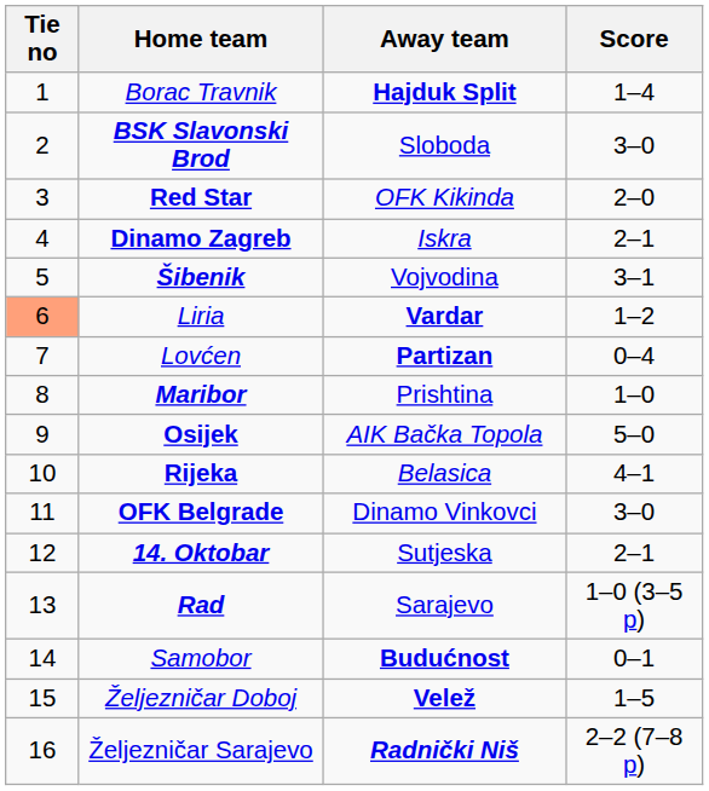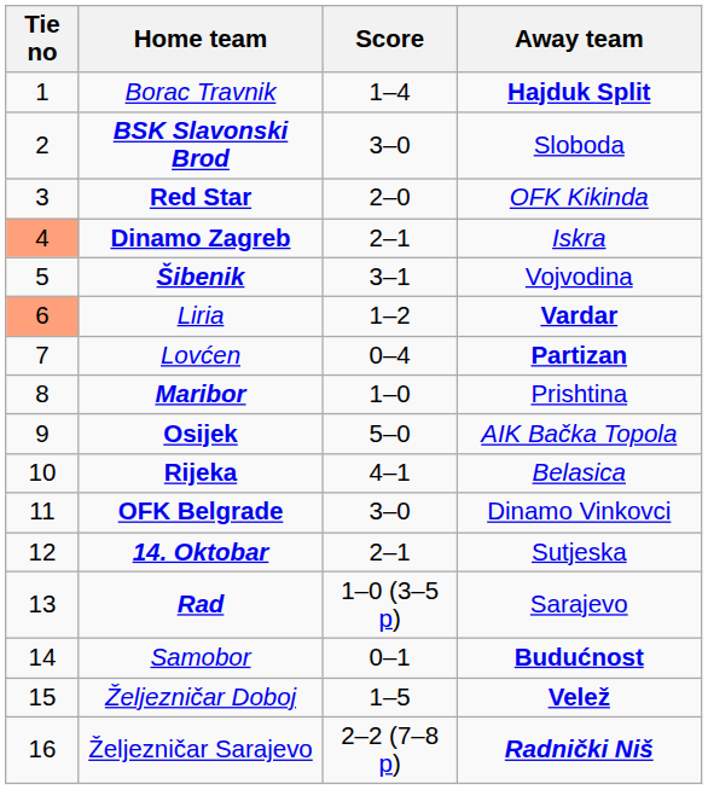columns swapped: Score <-> Away team
Dinamo Zagreb | Tie no: no background -> lightsalmon background
